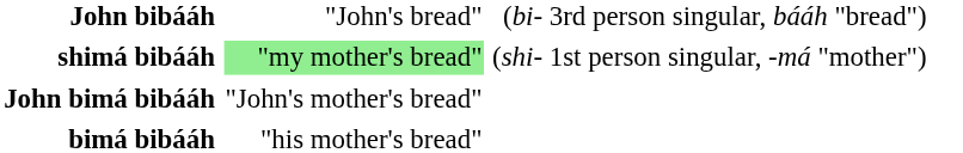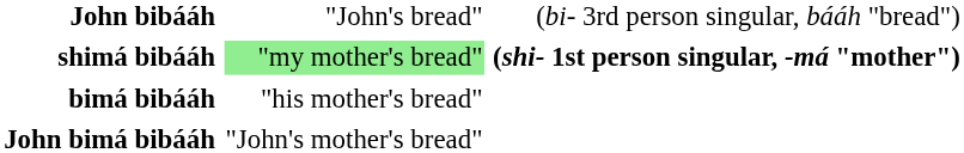shimá bibááh | column 3: normal -> bold
rows swapped: bimá bibááh <-> John bimá bibááh
